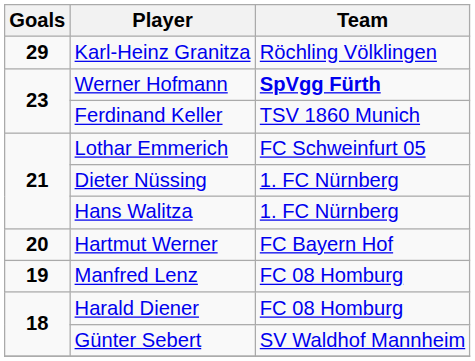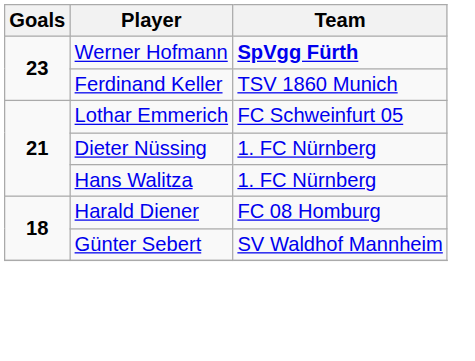- row: 29 | Karl-Heinz Granitza | Röchling Völklingen
- row: 20 | Hartmut Werner | FC Bayern Hof
- row: 19 | Manfred Lenz | FC 08 Homburg
